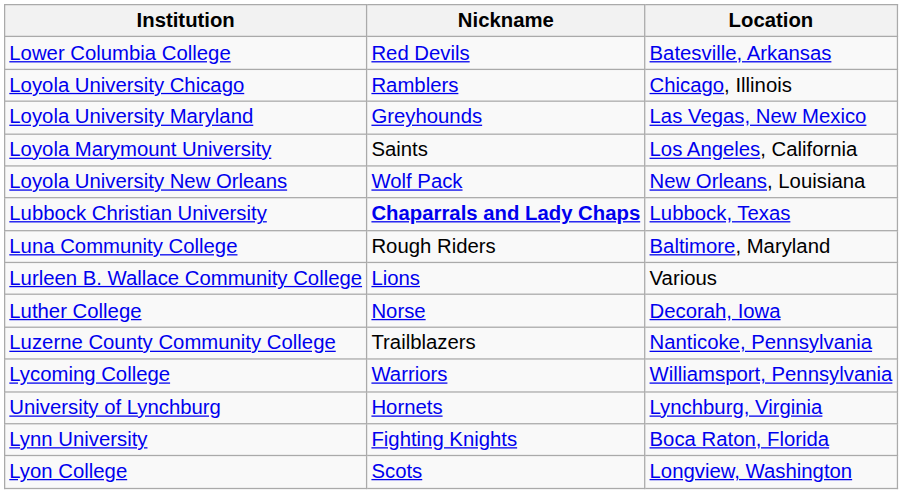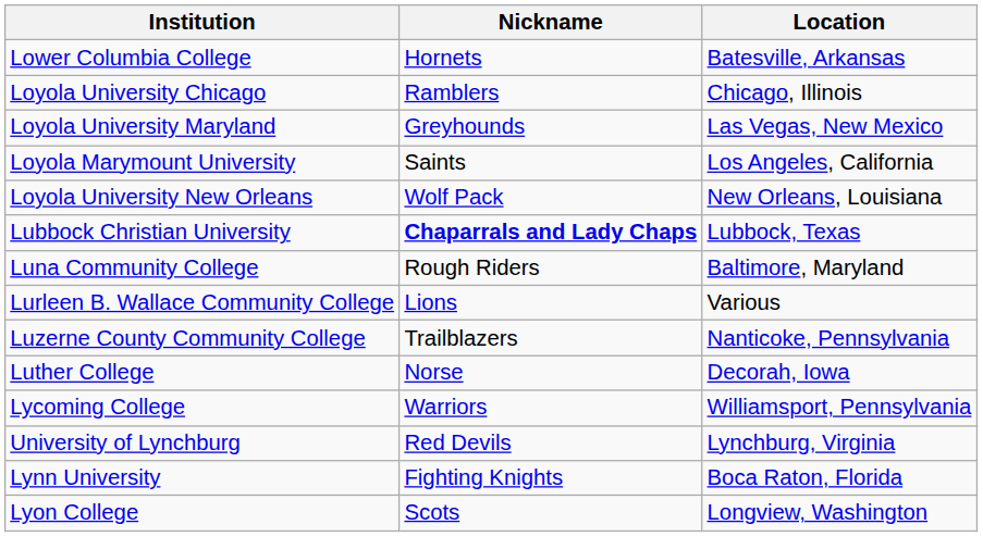Lower Columbia College | Nickname: Red Devils -> Hornets
rows swapped: Luther College <-> Luzerne County Community College
University of Lynchburg | Nickname: Hornets -> Red Devils
